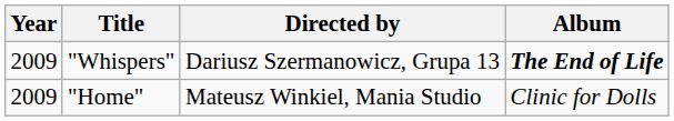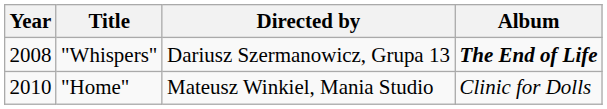"Whispers" | Year: 2009 -> 2008
"Home" | Year: 2009 -> 2010
